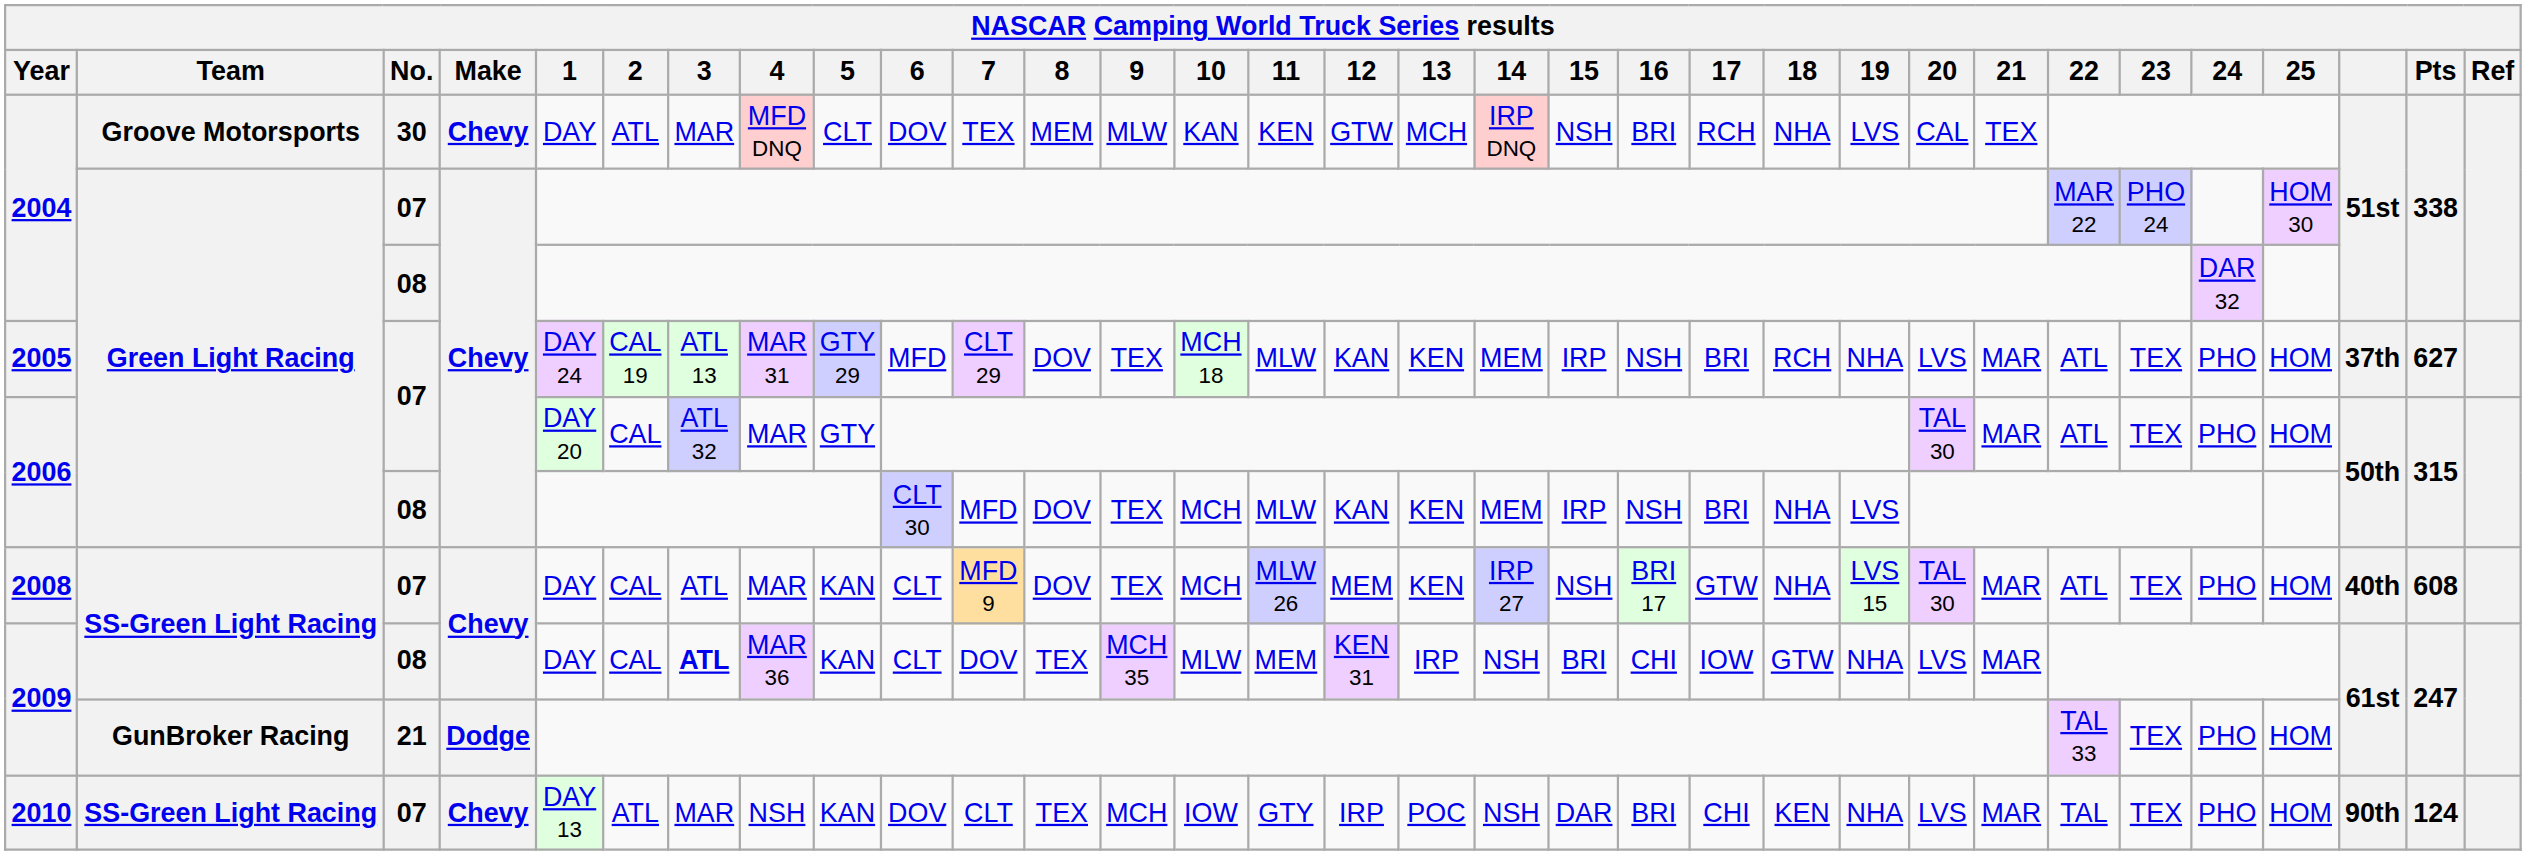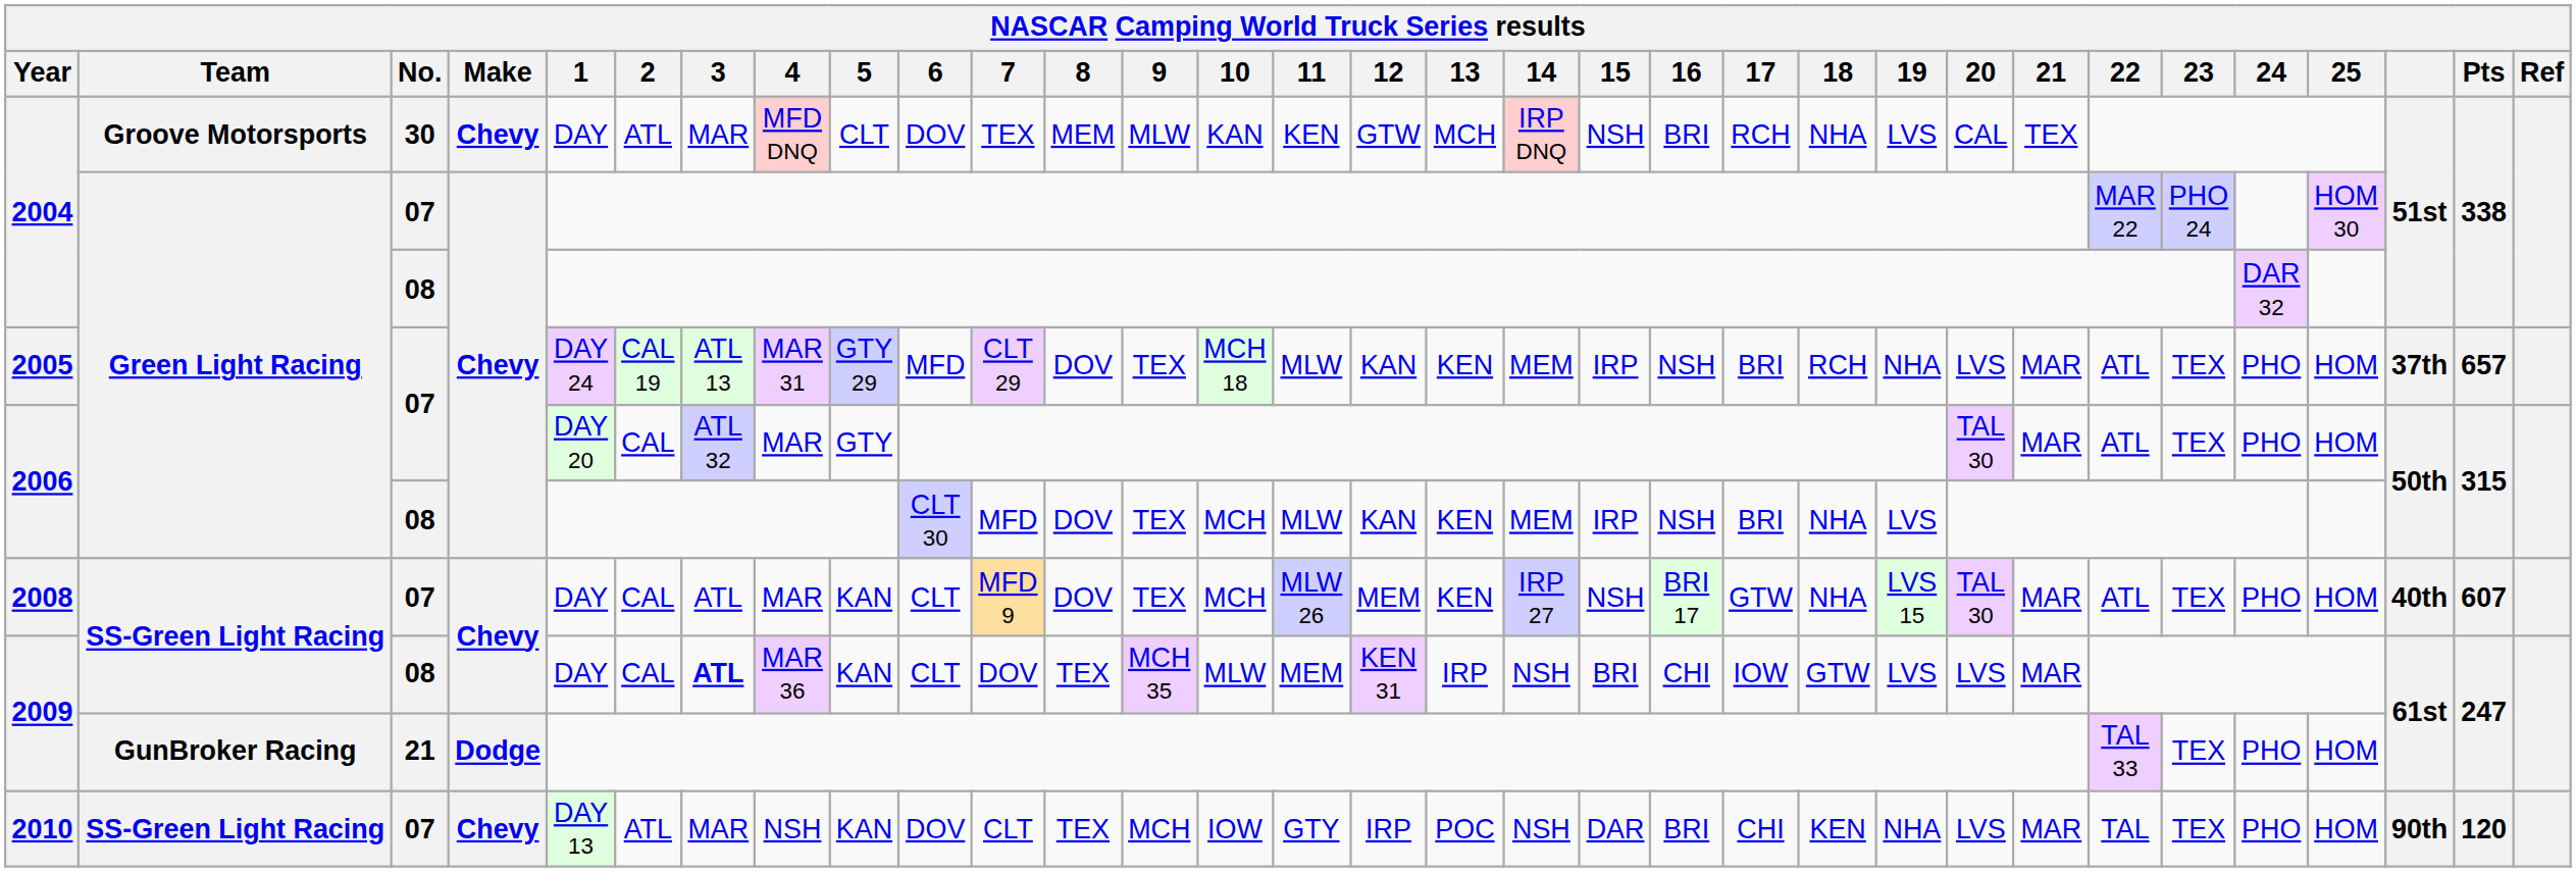2005 | Pts: 627 -> 657
2008 | Pts: 608 -> 607
2009 / 08 | 19: NHA -> LVS
2010 | Pts: 124 -> 120
